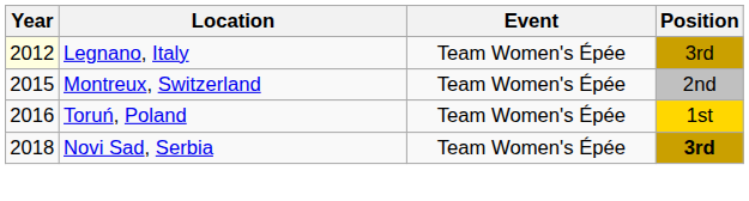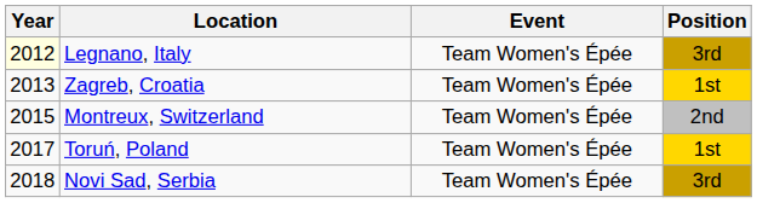+ row: 2013 | Zagreb, Croatia | Team Women's Épée | 1st
Toruń, Poland | Year: 2016 -> 2017
Novi Sad, Serbia | Position: bold -> normal
